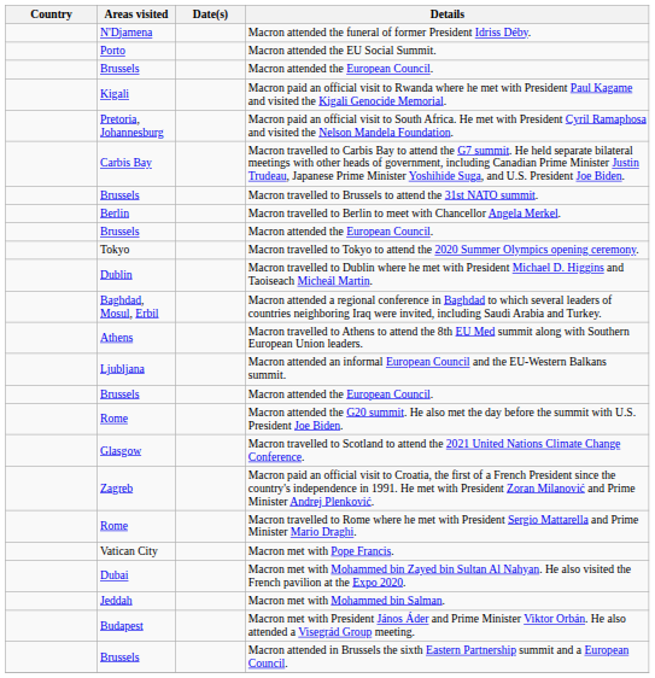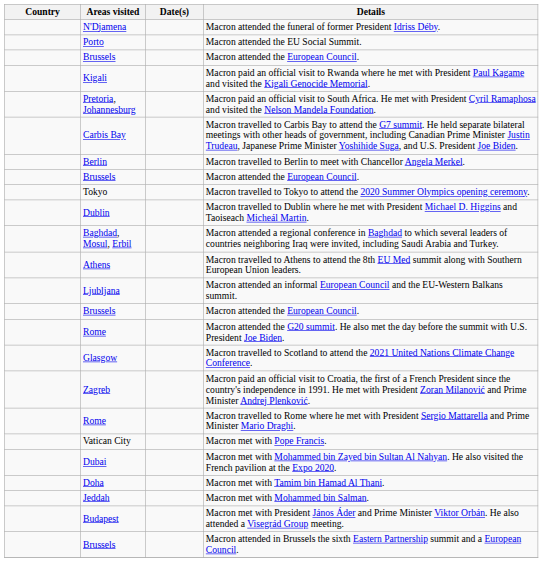- row: Brussels | Macron travelled to Brussels to attend the 31st NATO summit.
+ row: Doha | Macron met with Tamim bin Hamad Al Thani.
